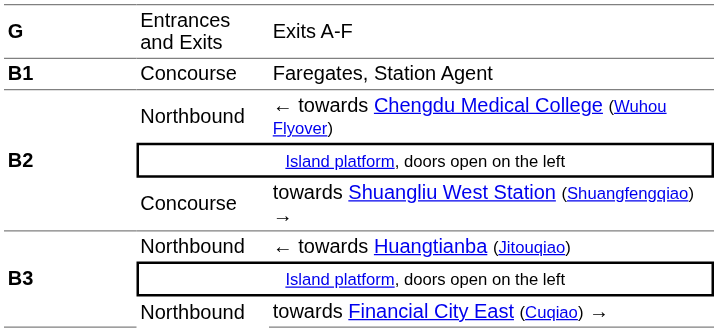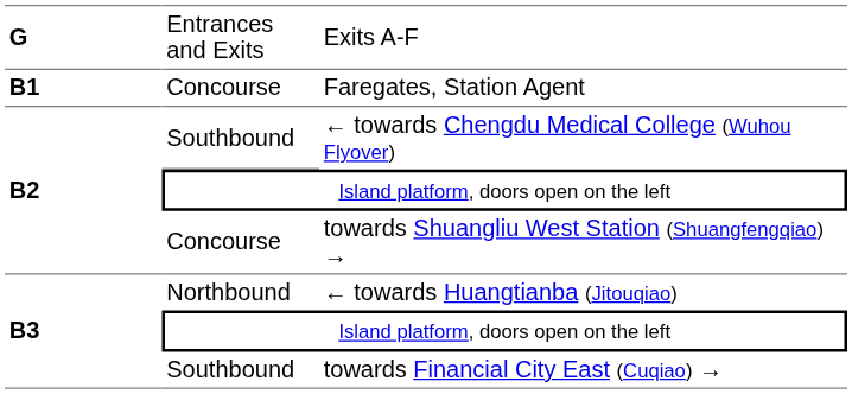← towards Chengdu Medical College (Wuhou Flyover) | column 2: Northbound -> Southbound
towards Financial City East (Cuqiao) → | column 2: Northbound -> Southbound
